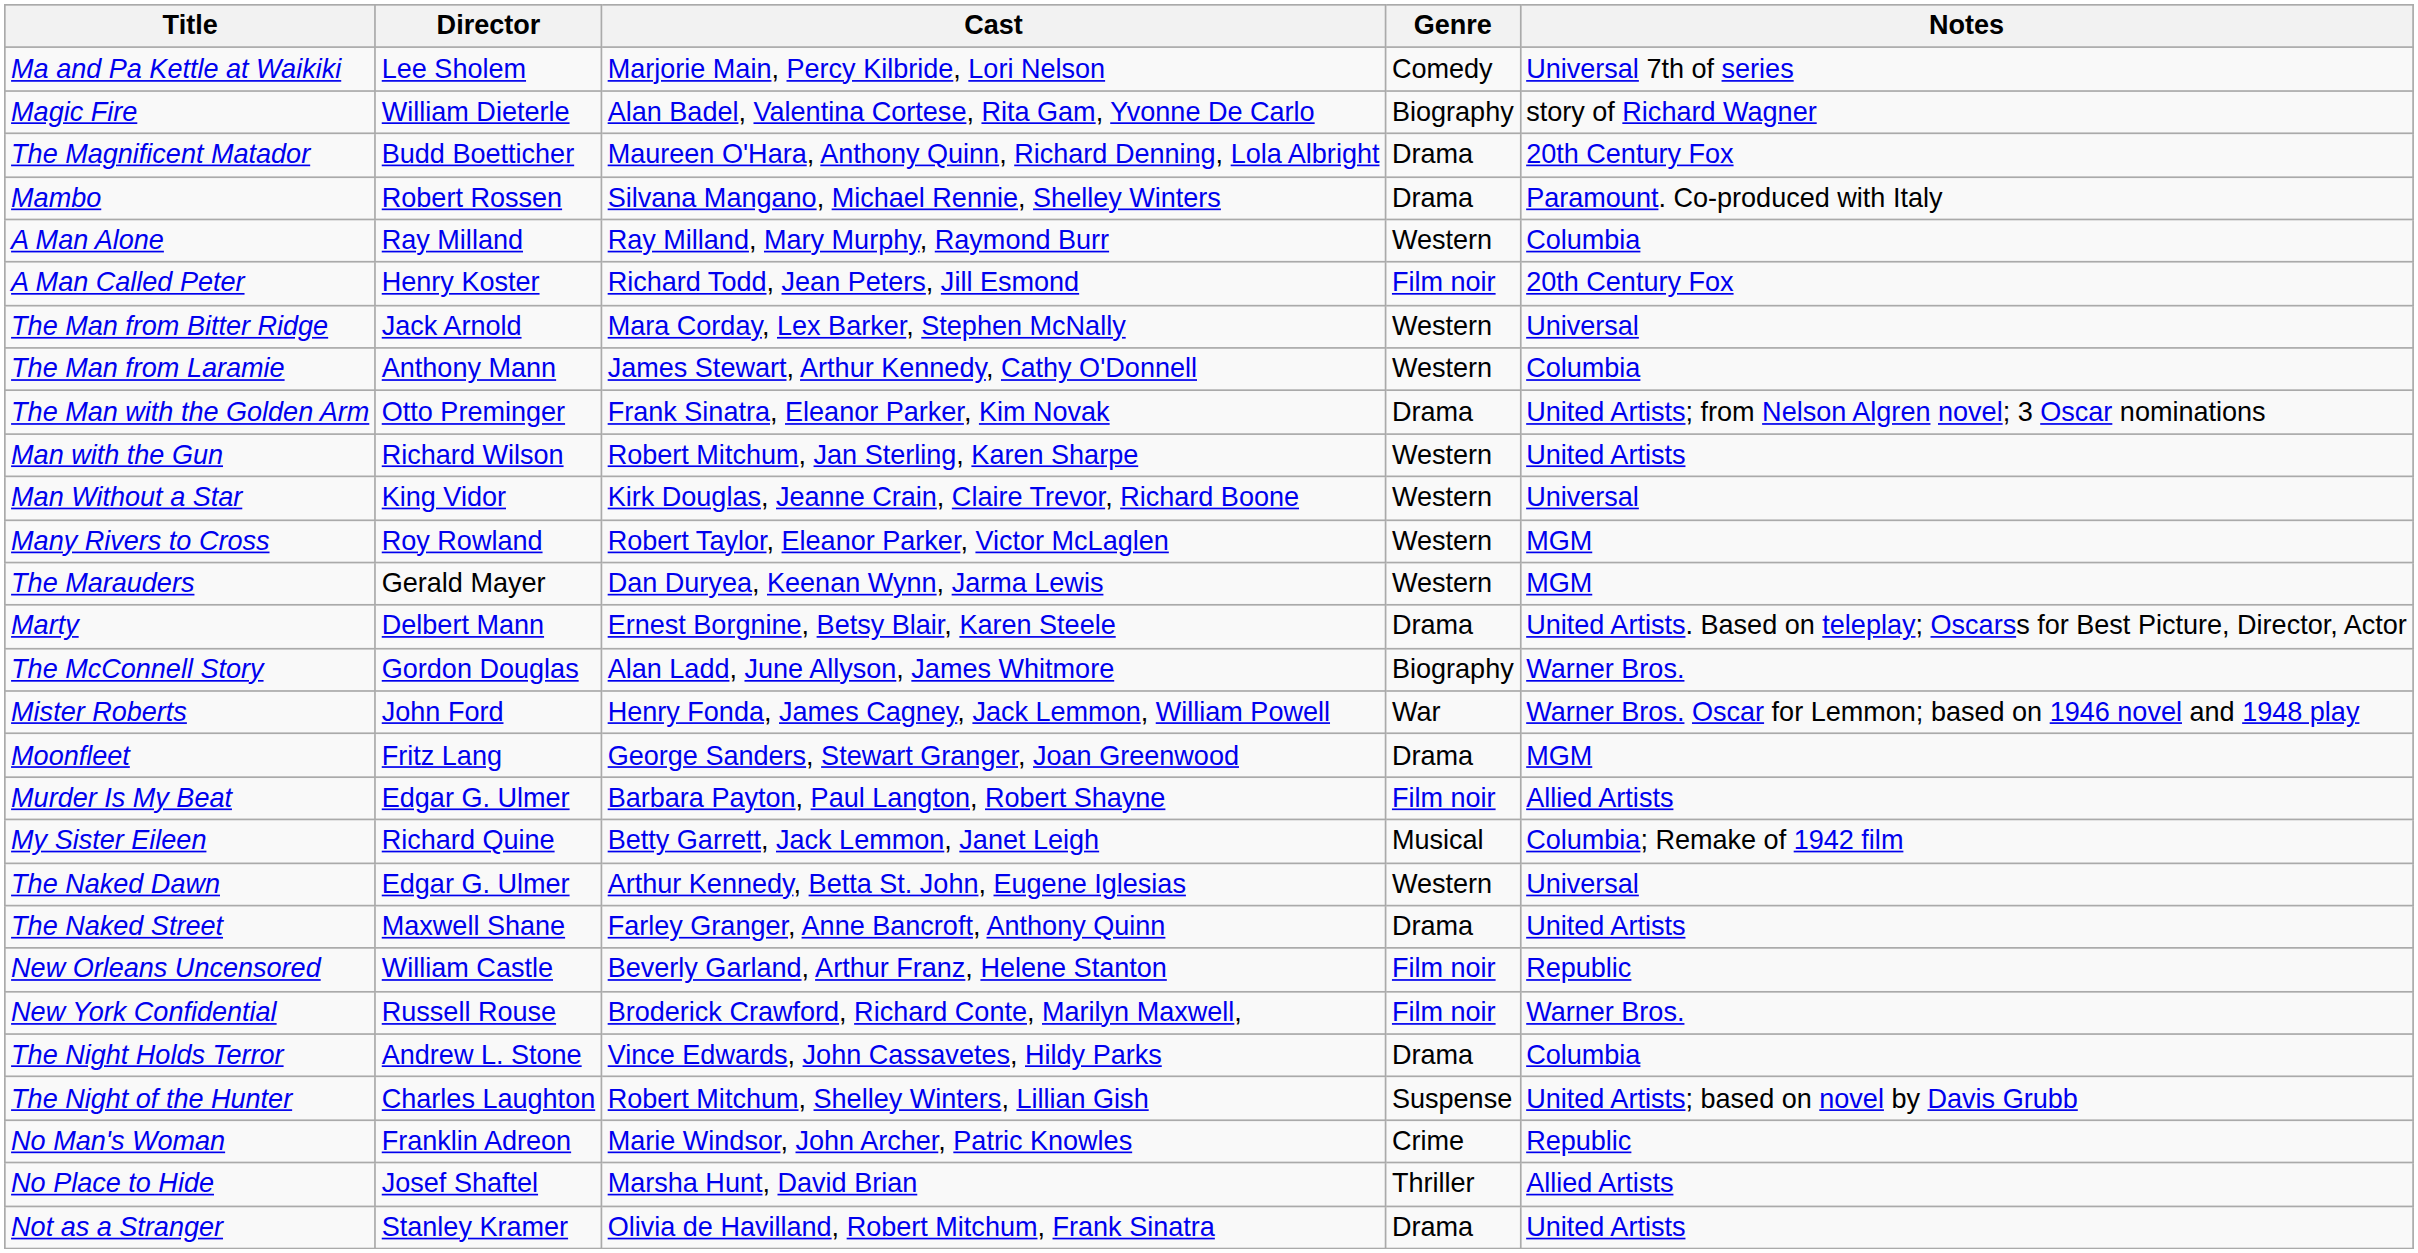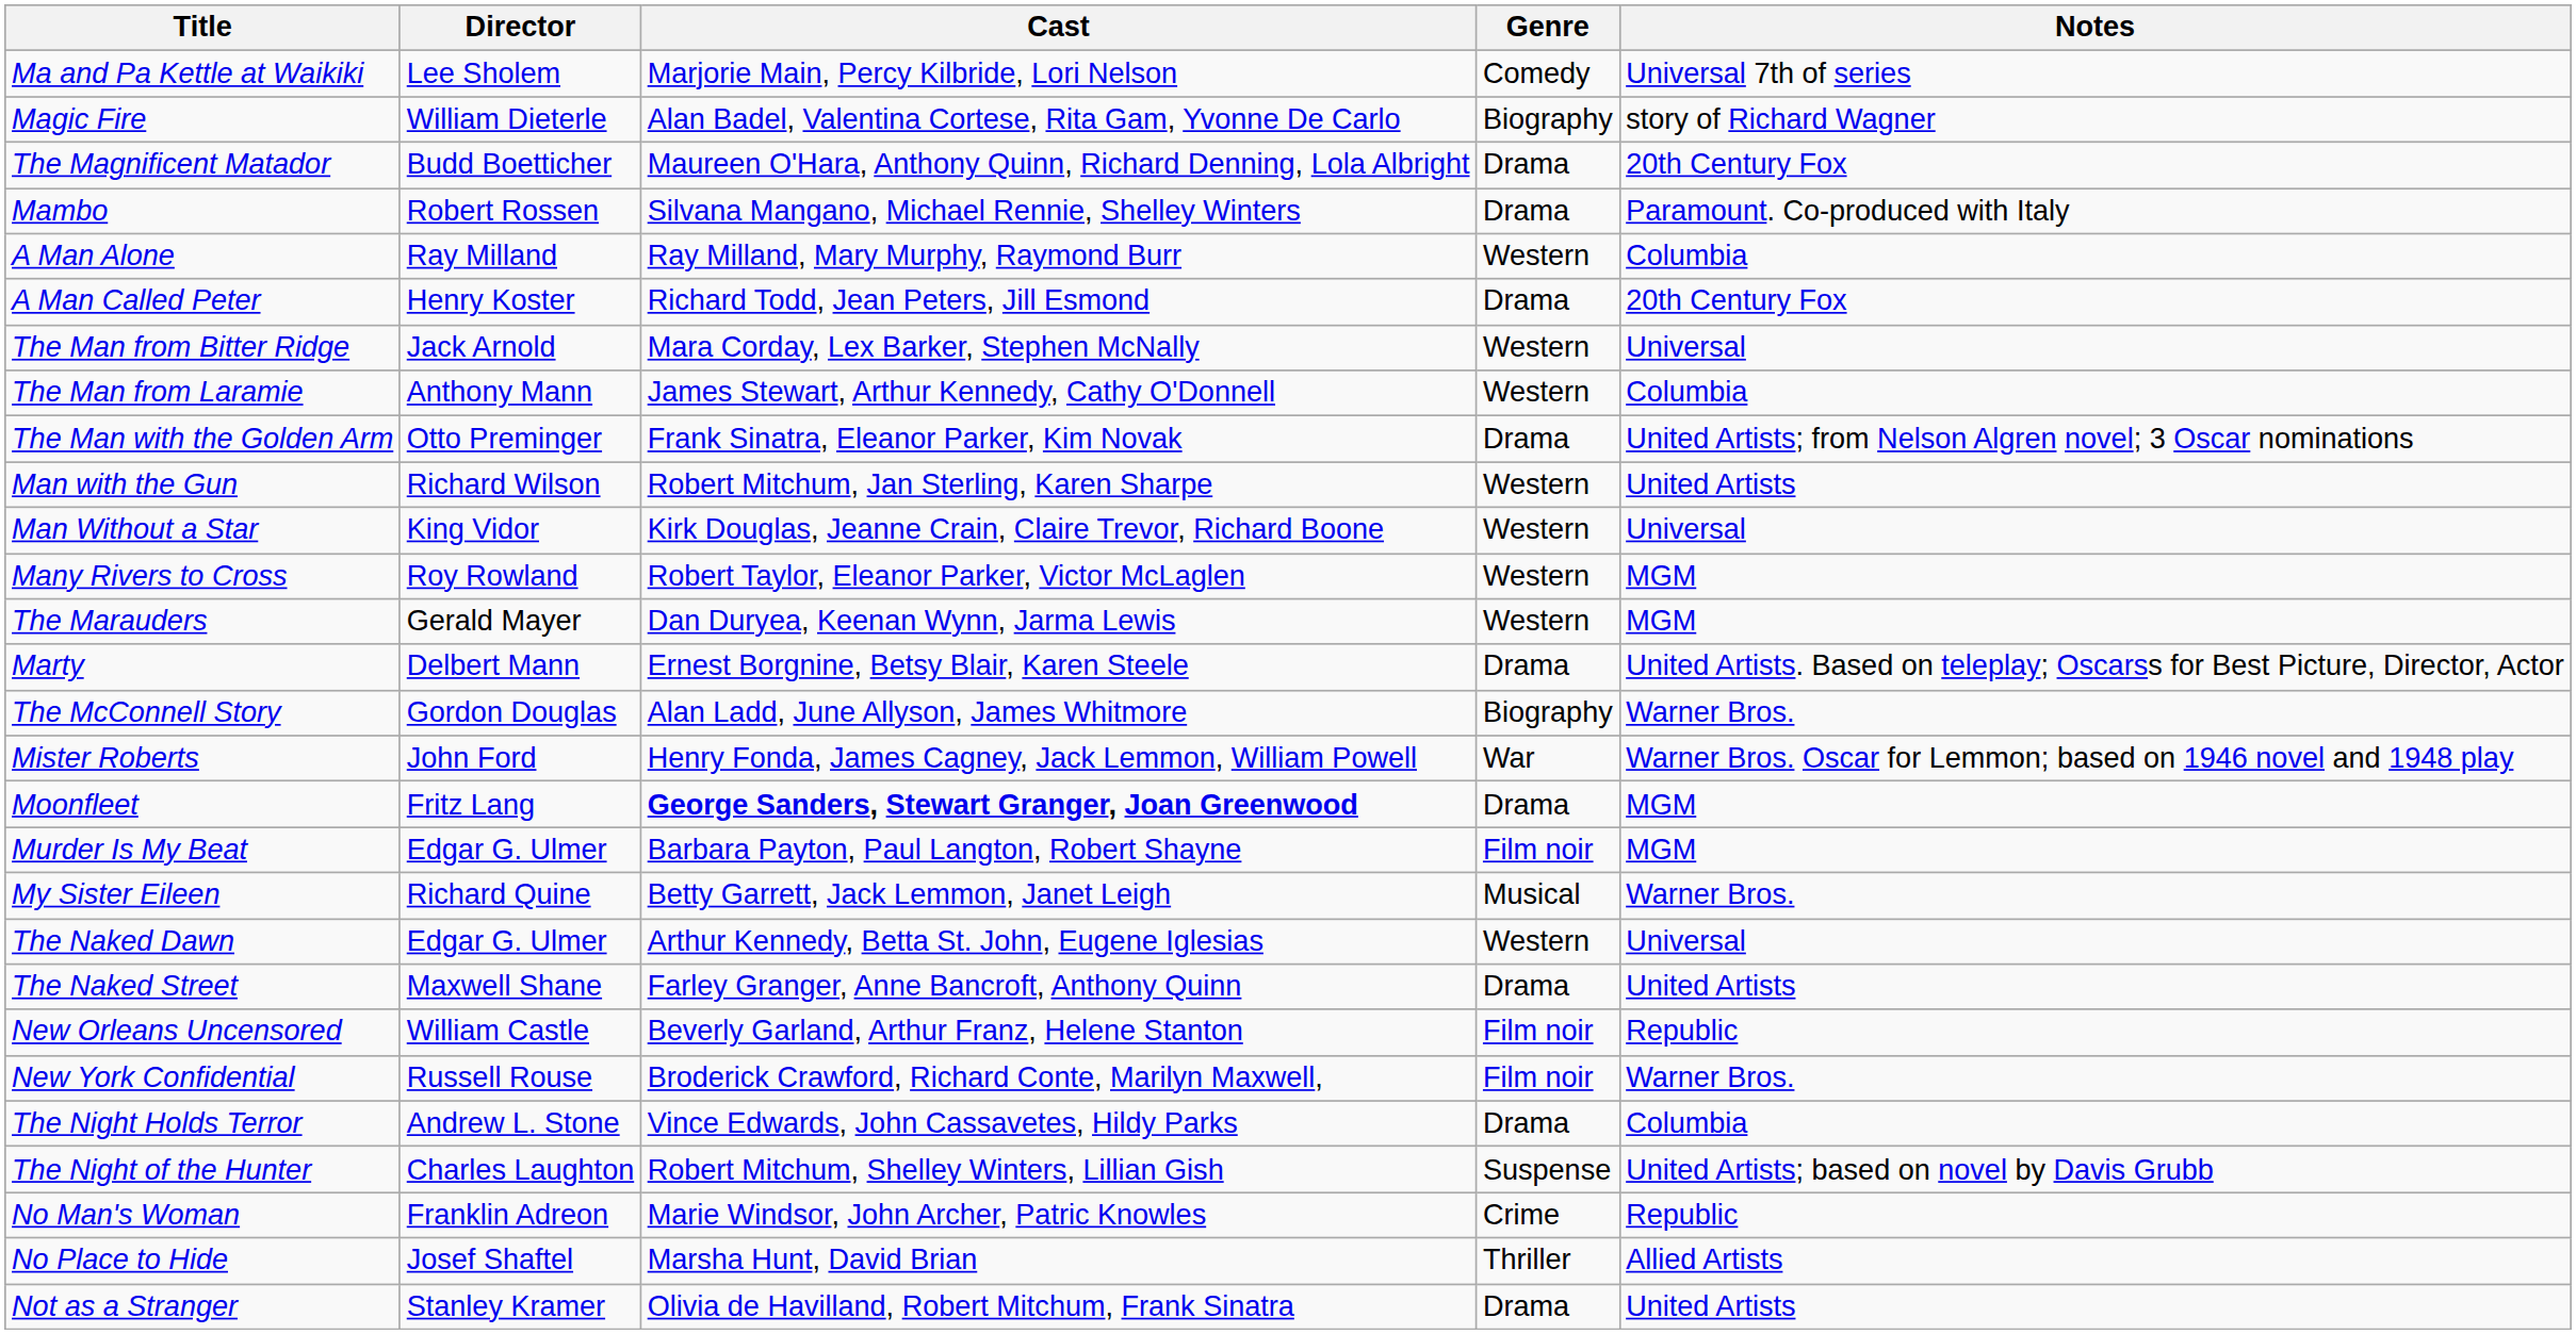A Man Called Peter | Genre: Film noir -> Drama
Moonfleet | Cast: normal -> bold
Murder Is My Beat | Notes: Allied Artists -> MGM
My Sister Eileen | Notes: Columbia; Remake of 1942 film -> Warner Bros.
